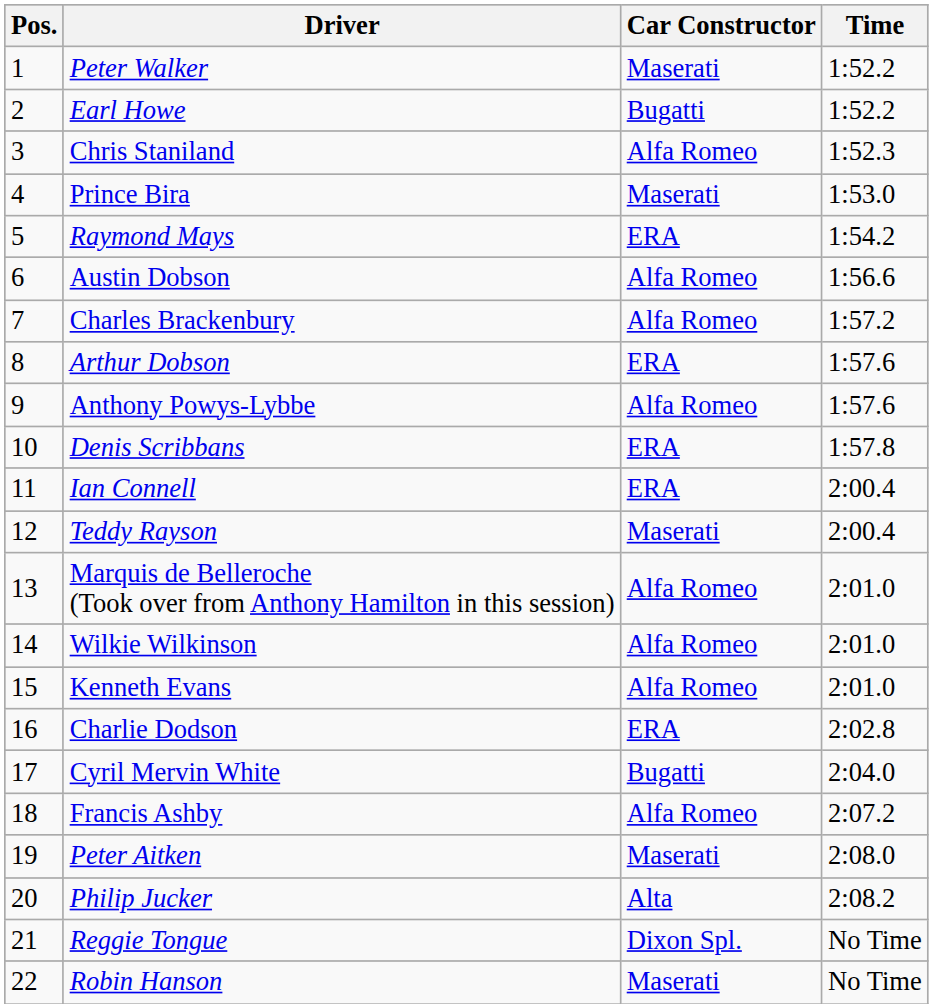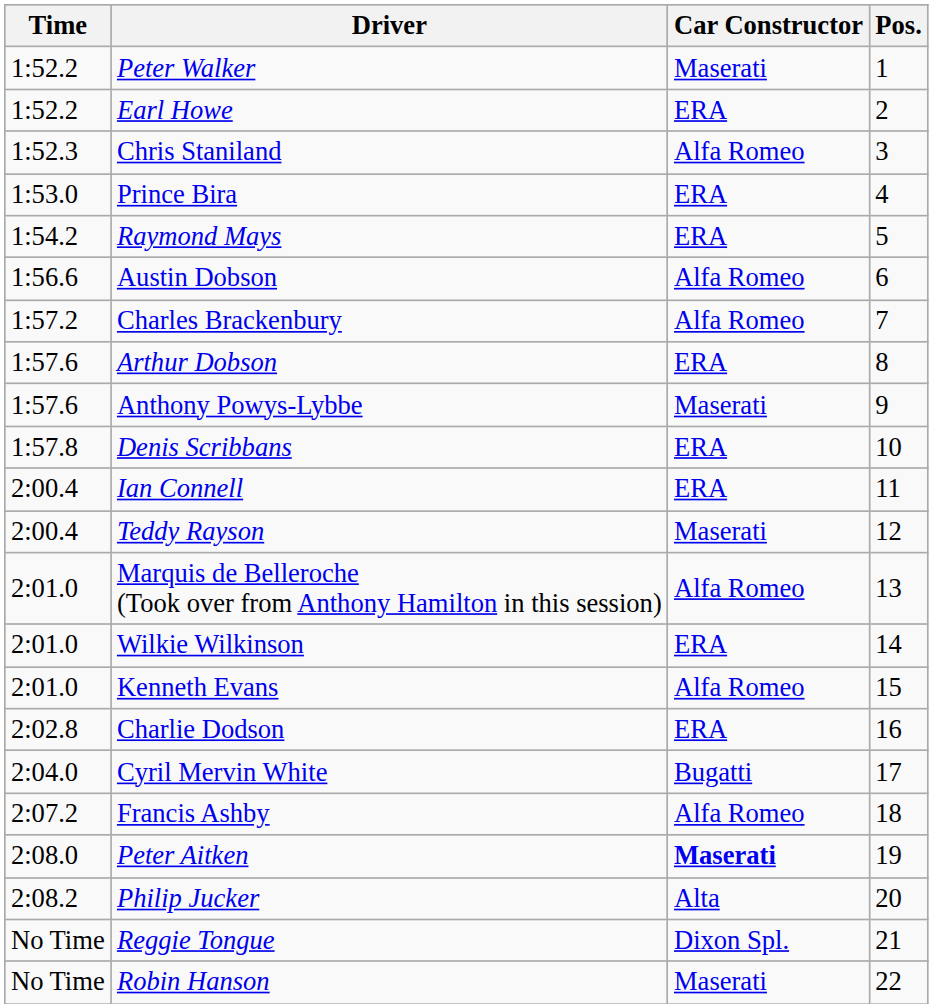columns swapped: Pos. <-> Time
Earl Howe | Car Constructor: Bugatti -> ERA
Prince Bira | Car Constructor: Maserati -> ERA
Anthony Powys-Lybbe | Car Constructor: Alfa Romeo -> Maserati
Wilkie Wilkinson | Car Constructor: Alfa Romeo -> ERA
Peter Aitken | Car Constructor: normal -> bold
